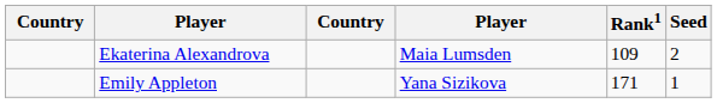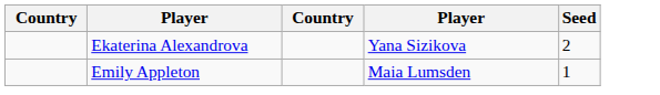- column: Rank1 | 109 | 171
Ekaterina Alexandrova | column 4: Maia Lumsden -> Yana Sizikova
Emily Appleton | column 4: Yana Sizikova -> Maia Lumsden
